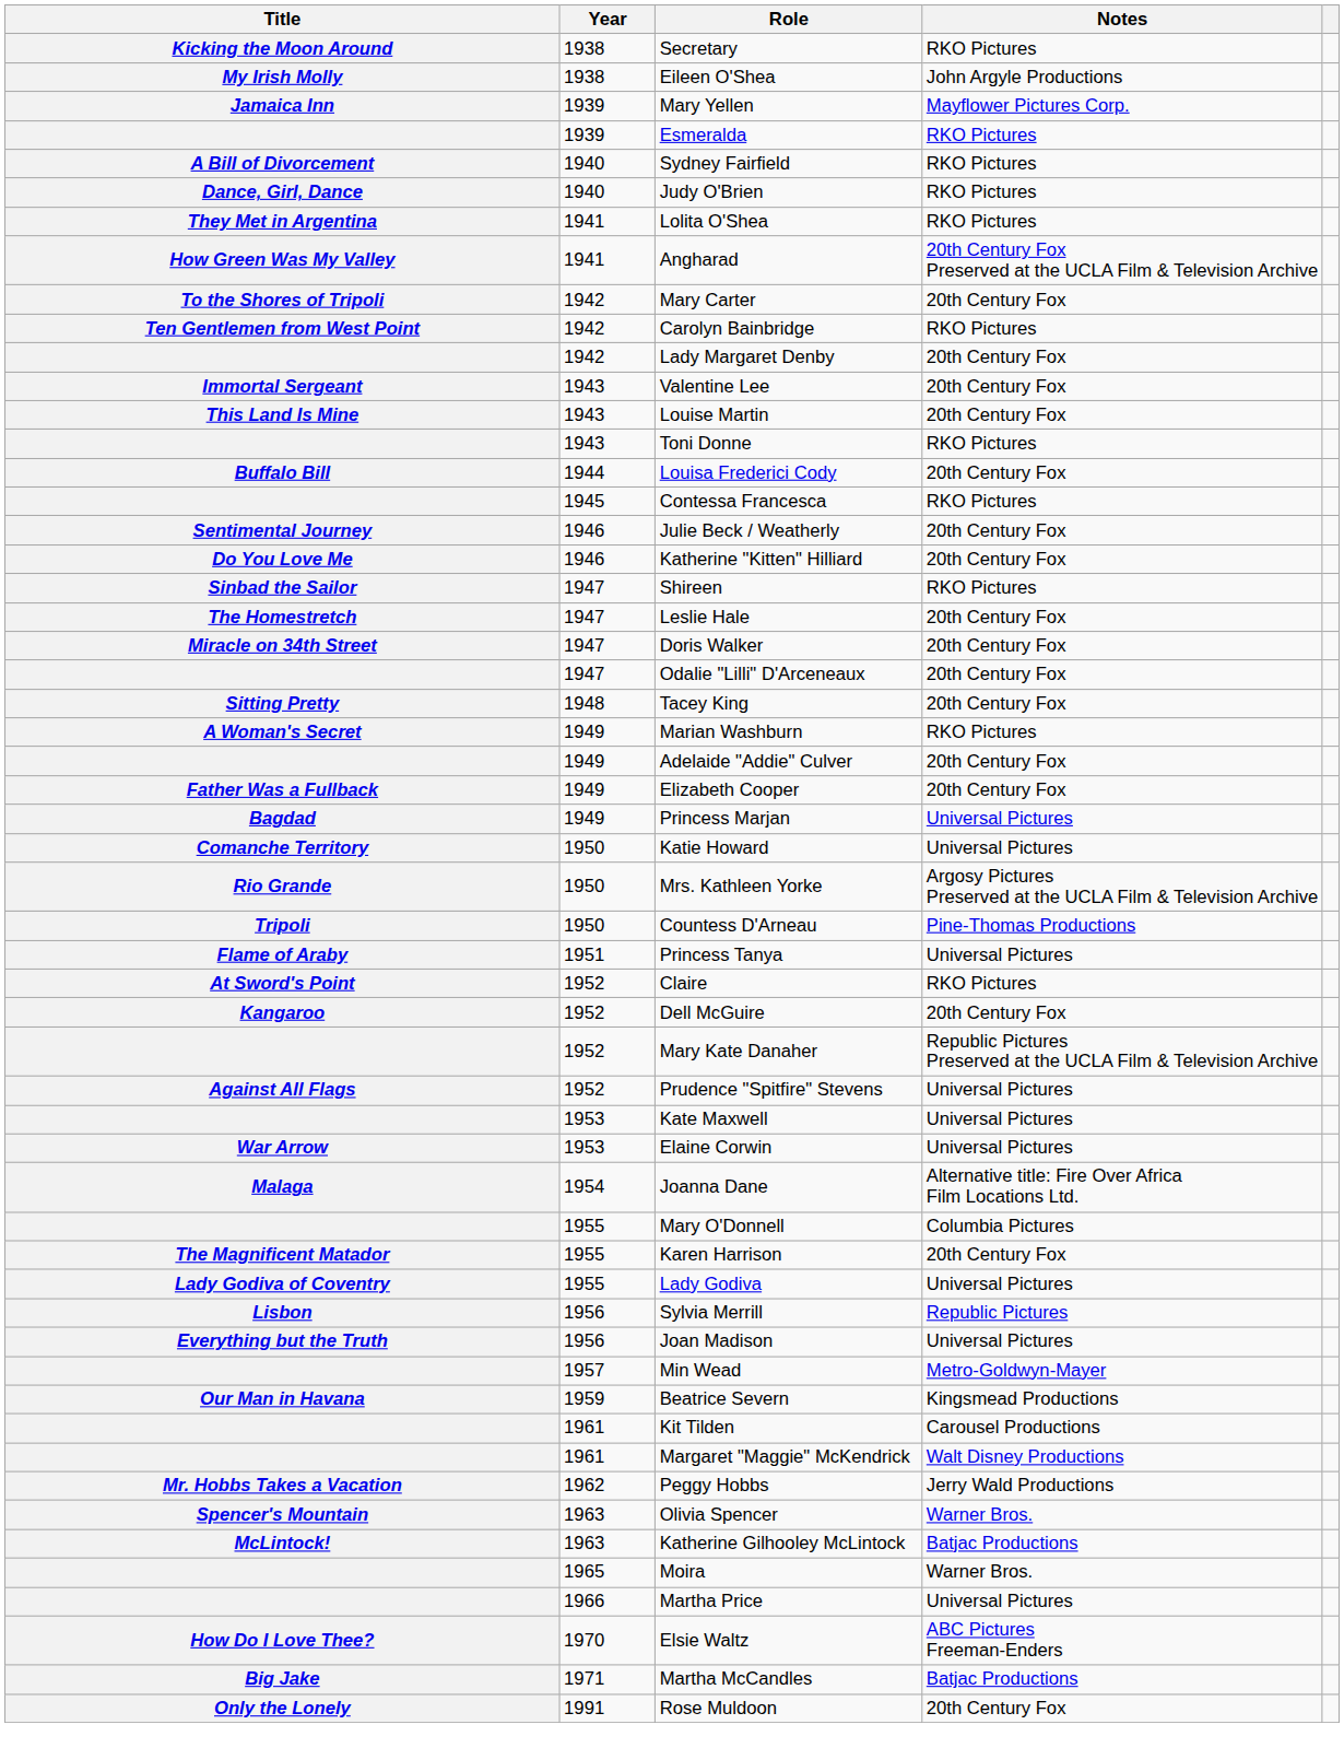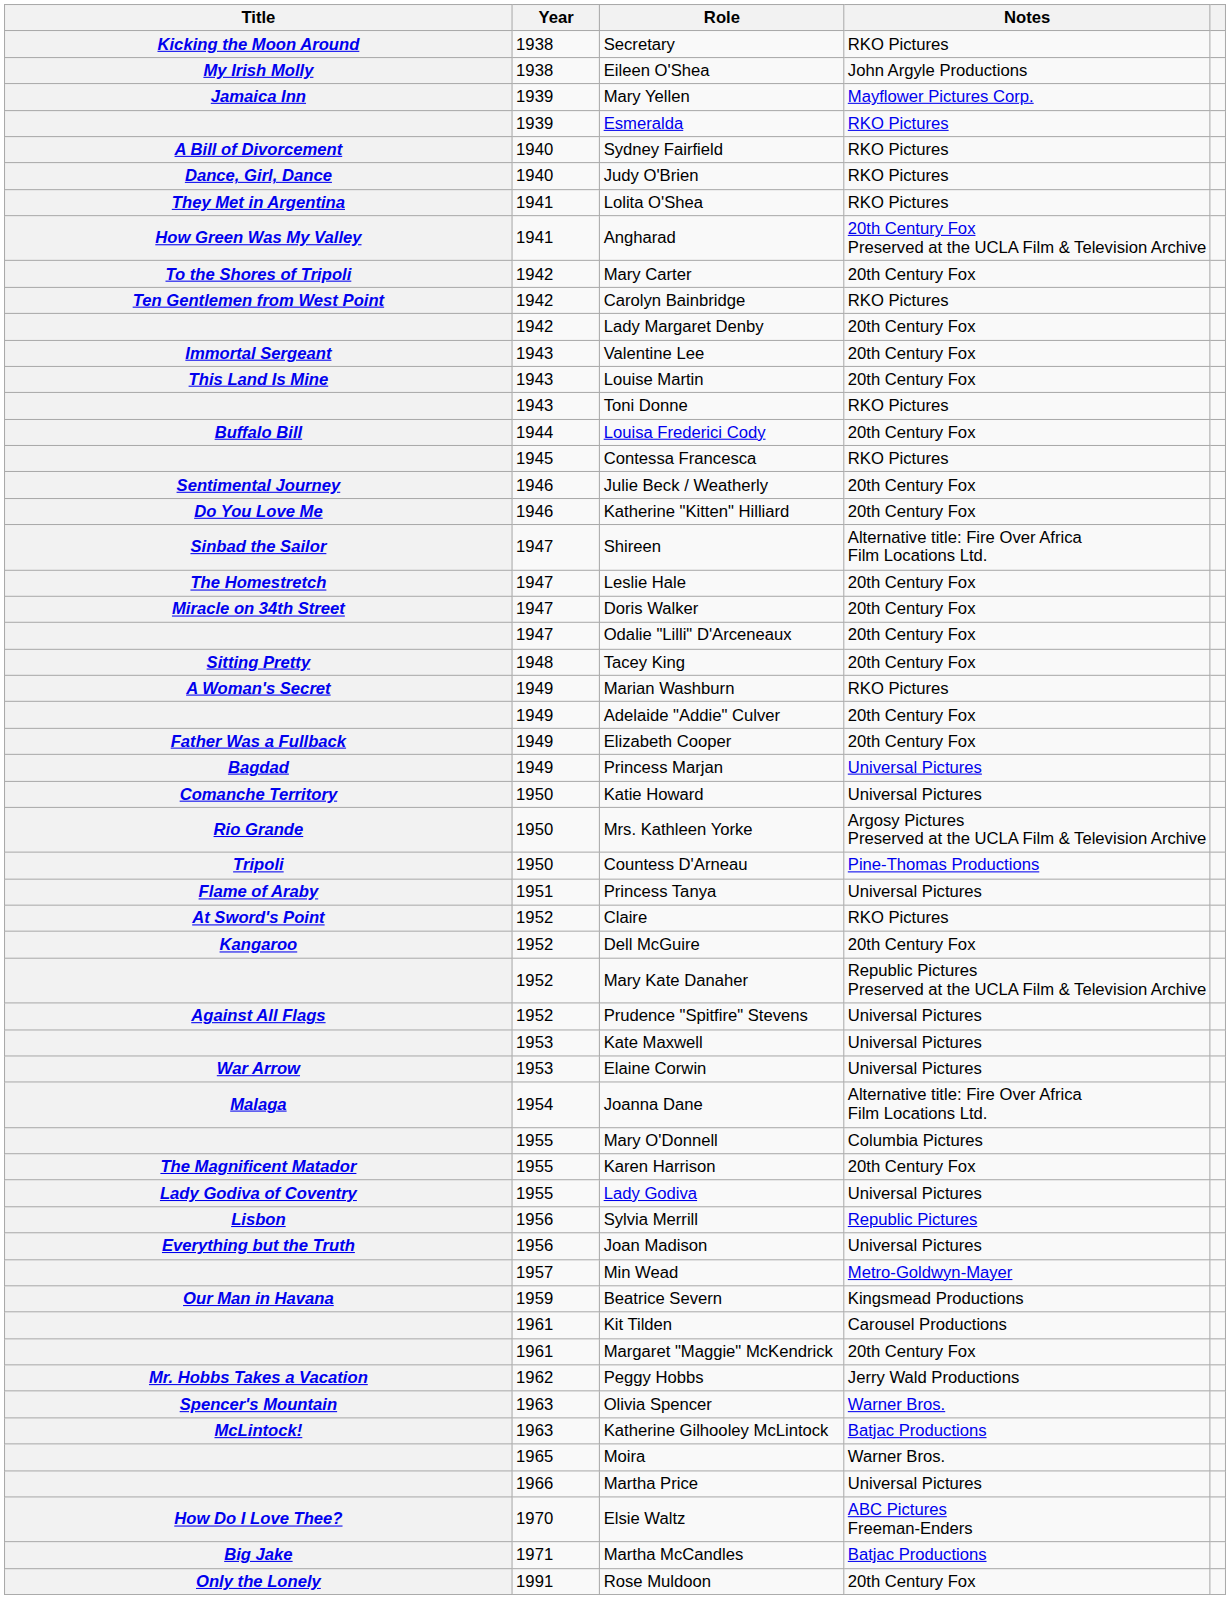Shireen | Notes: RKO Pictures -> Alternative title: Fire Over Africa Film Locations Ltd.
Margaret "Maggie" McKendrick | Notes: Walt Disney Productions -> 20th Century Fox
